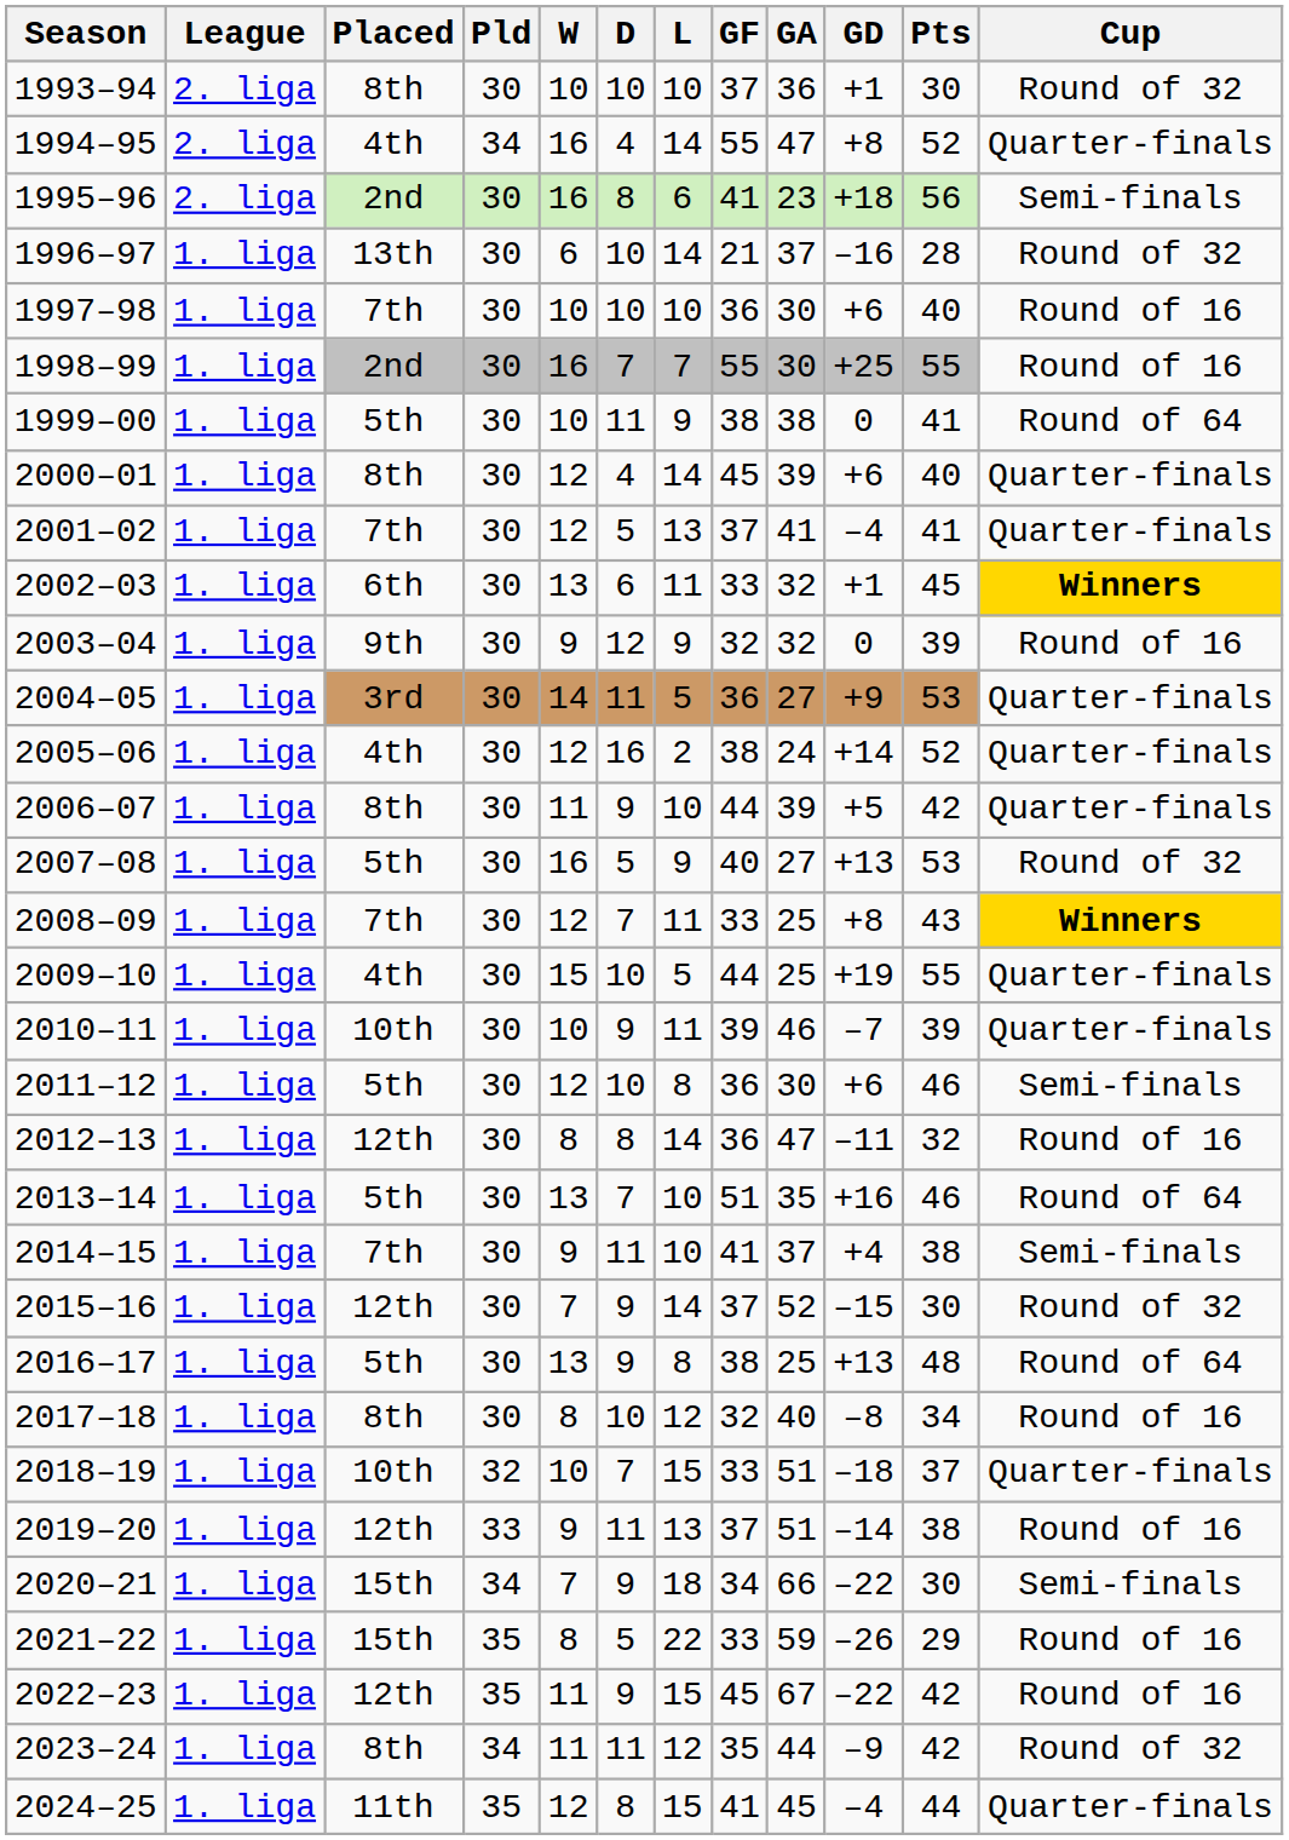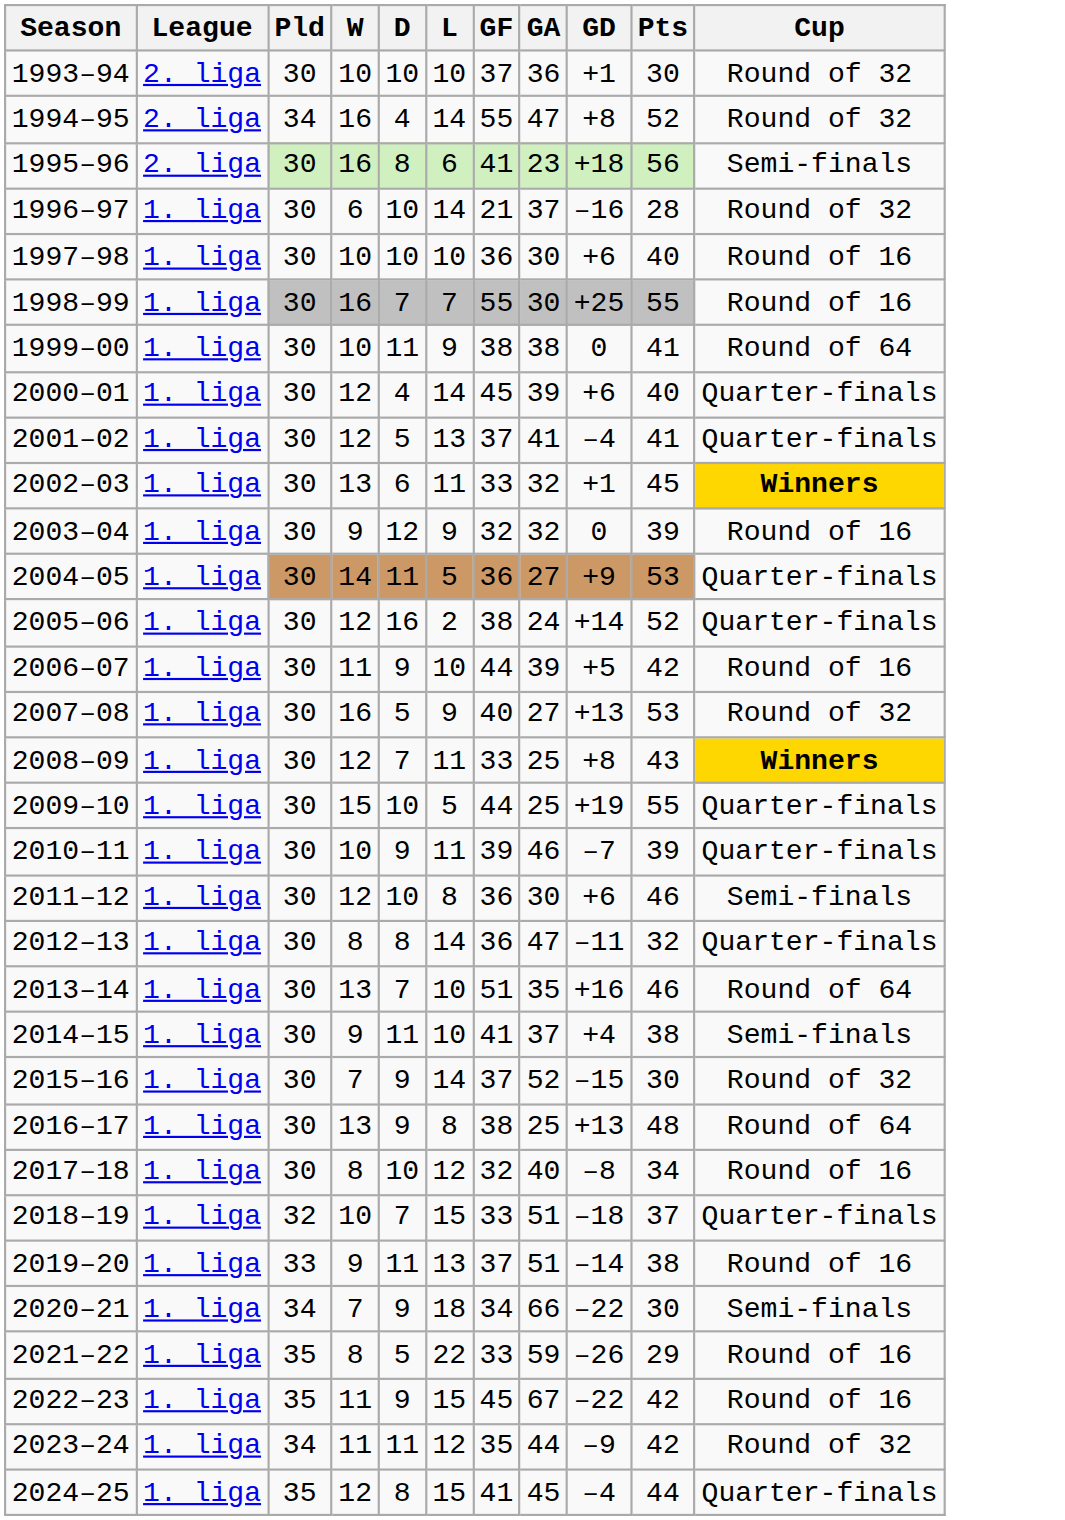- column: Placed | 8th | 4th | 2nd | 13th | 7th | 2nd | 5th | 8th | 7th | 6th | 9th | 3rd | 4th | 8th | 5th | 7th | 4th | 10th | 5th | 12th | 5th | 7th | 12th | 5th | 8th | 10th | 12th | 15th | 15th | 12th | 8th | 11th
1994–95 | Cup: Quarter-finals -> Round of 32
2006–07 | Cup: Quarter-finals -> Round of 16
2012–13 | Cup: Round of 16 -> Quarter-finals
